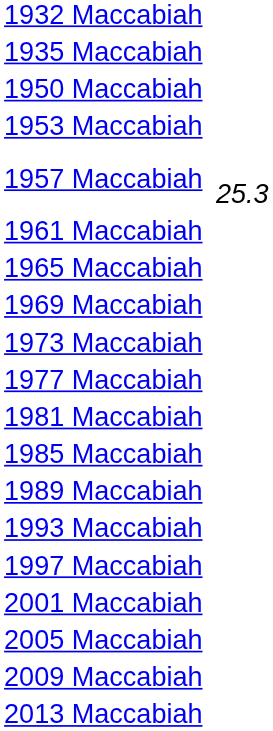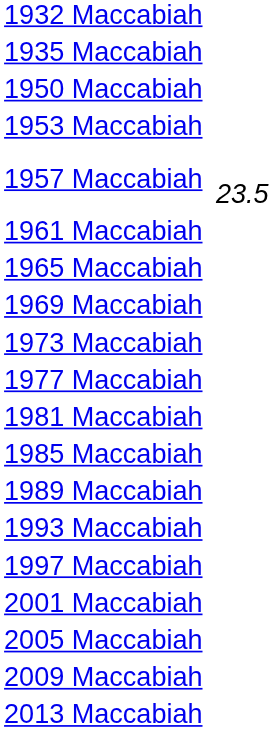1957 Maccabiah | column 3: 25.3 -> 23.5
